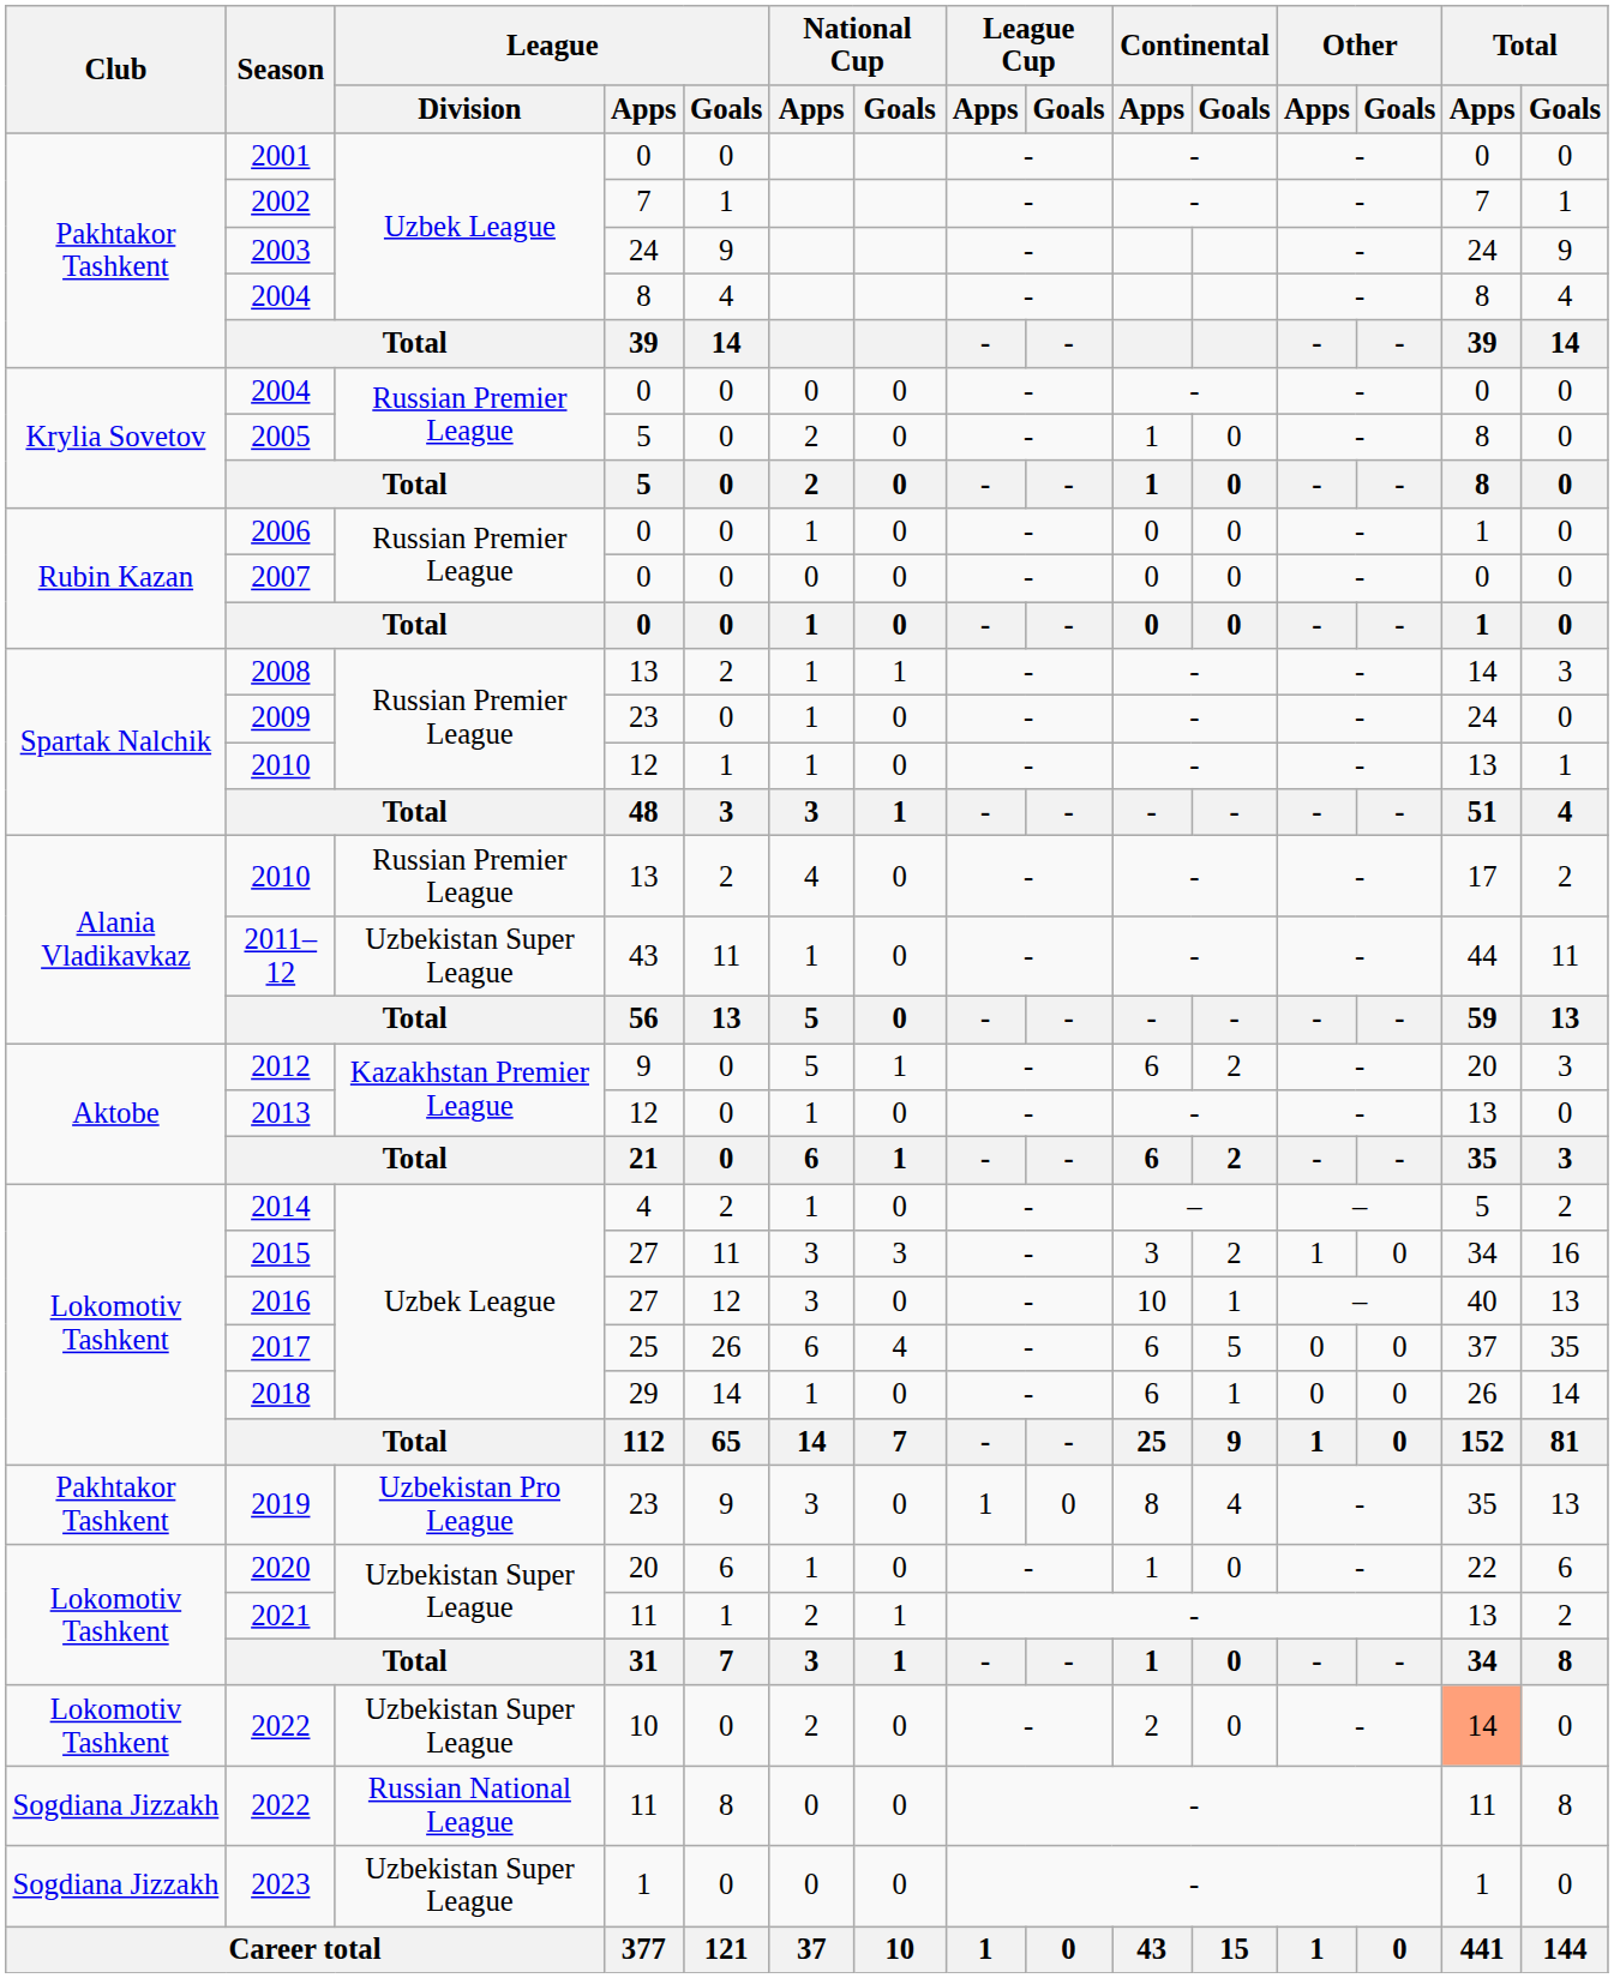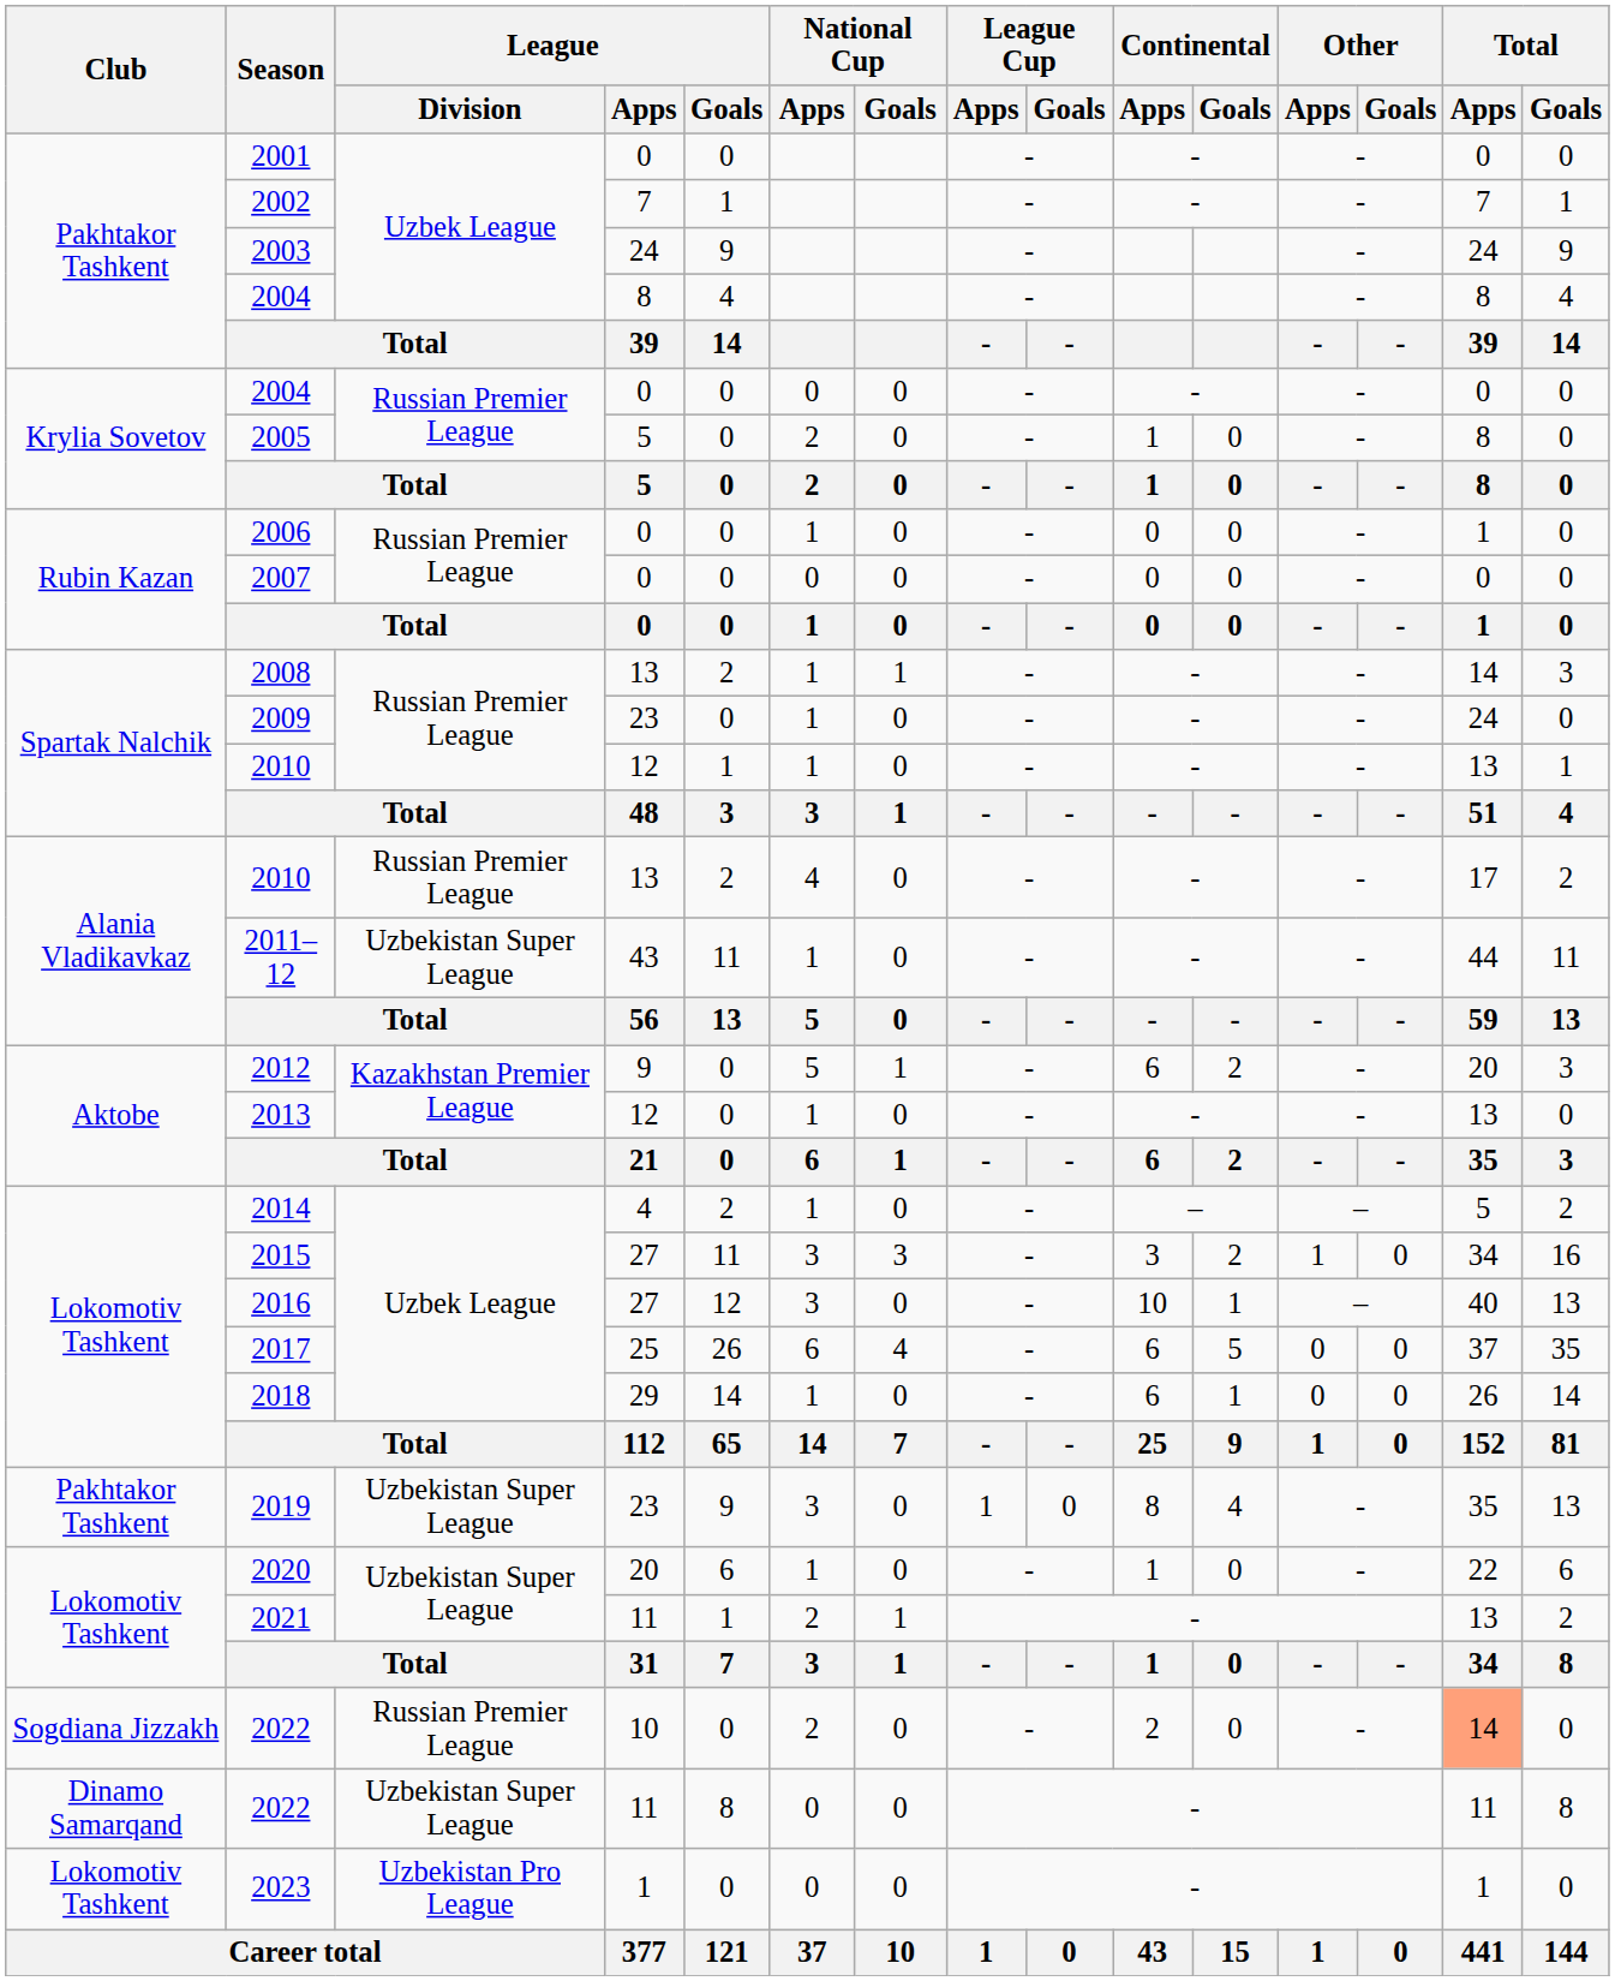2019 | League / Division: Uzbekistan Pro League -> Uzbekistan Super League
2022 / 10 | Club: Lokomotiv Tashkent -> Sogdiana Jizzakh
2022 / 10 | League / Division: Uzbekistan Super League -> Russian Premier League
2022 / 11 | Club: Sogdiana Jizzakh -> Dinamo Samarqand
2022 / 11 | League / Division: Russian National League -> Uzbekistan Super League
2023 | Club: Sogdiana Jizzakh -> Lokomotiv Tashkent
2023 | League / Division: Uzbekistan Super League -> Uzbekistan Pro League
